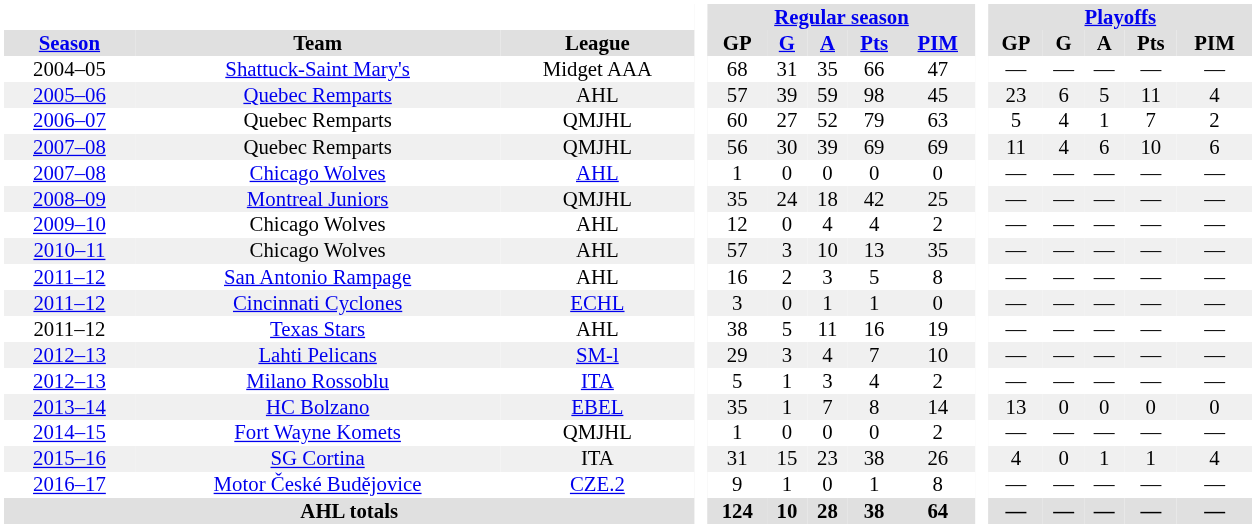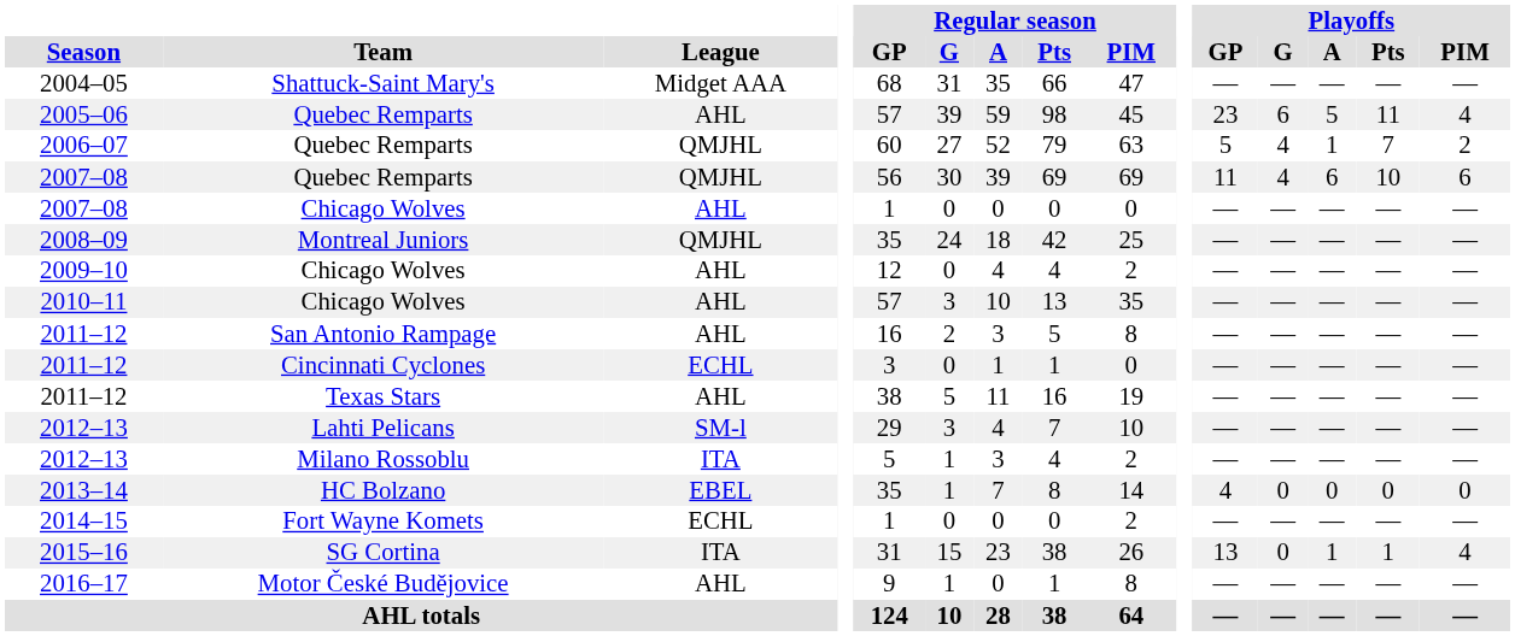2013–14 | Playoffs / GP: 13 -> 4
2014–15 | League: QMJHL -> ECHL
2015–16 | Playoffs / GP: 4 -> 13
2016–17 | League: CZE.2 -> AHL
